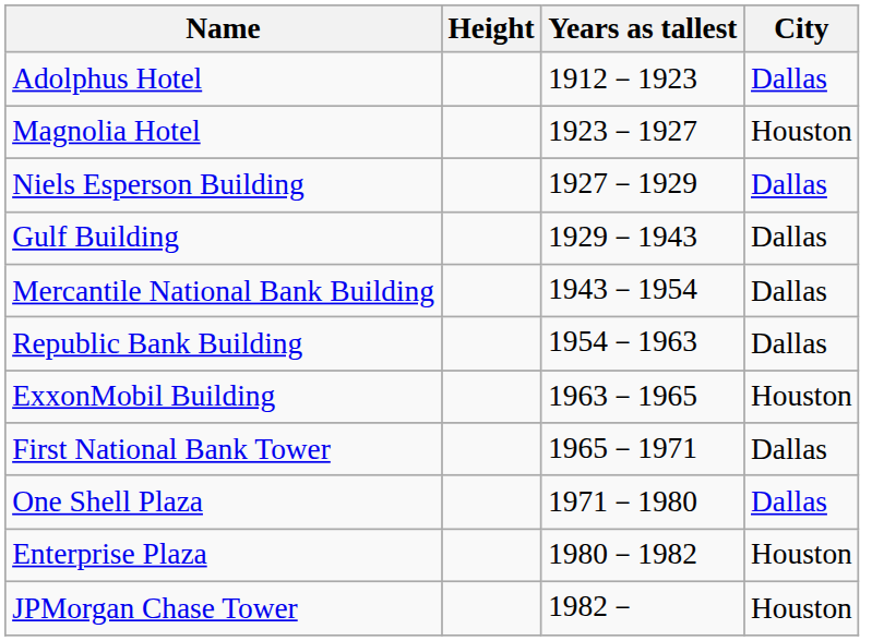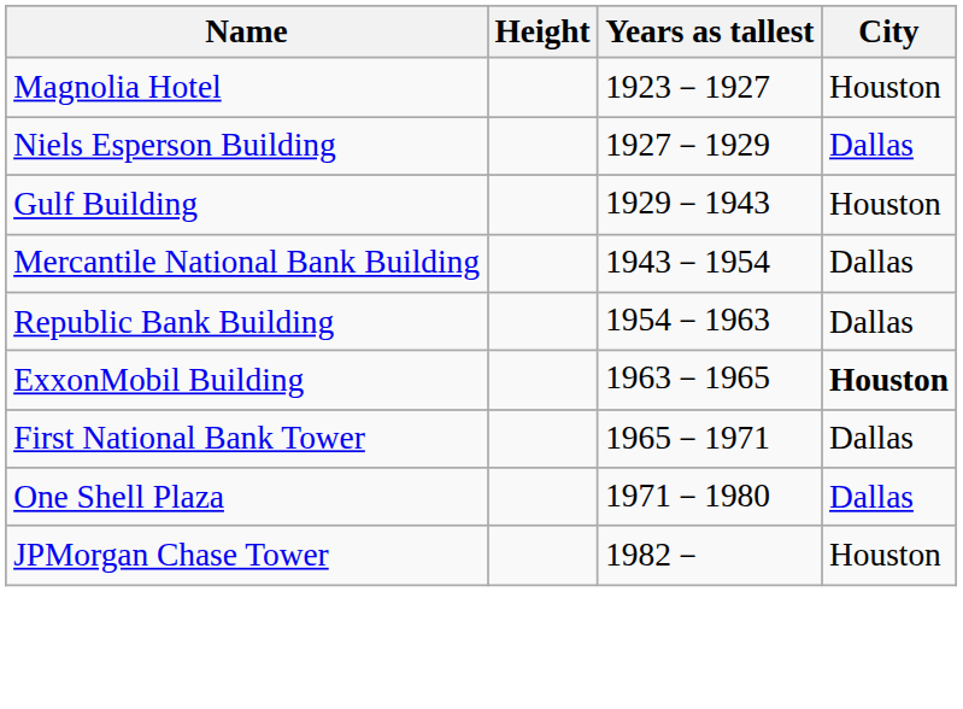- row: Adolphus Hotel | 1912－1923 | Dallas
Gulf Building | City: Dallas -> Houston
ExxonMobil Building | City: normal -> bold
- row: Enterprise Plaza | 1980－1982 | Houston
